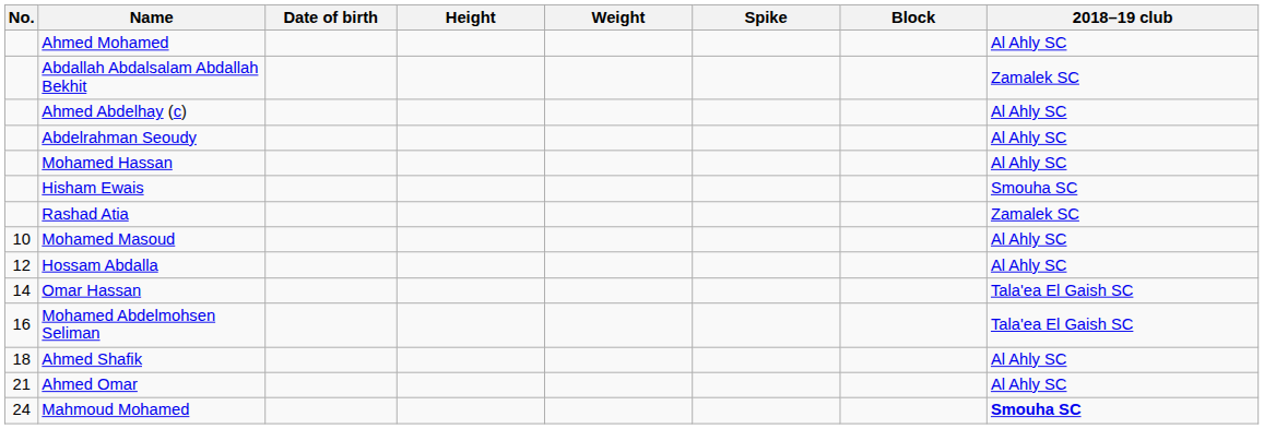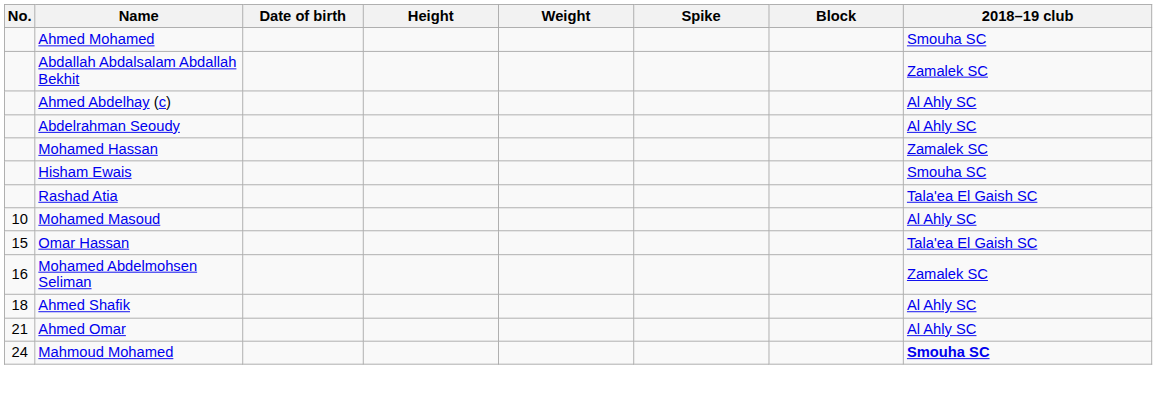Ahmed Mohamed | 2018–19 club: Al Ahly SC -> Smouha SC
Mohamed Hassan | 2018–19 club: Al Ahly SC -> Zamalek SC
Rashad Atia | 2018–19 club: Zamalek SC -> Tala'ea El Gaish SC
- row: 12 | Hossam Abdalla | Al Ahly SC
Omar Hassan | No.: 14 -> 15
Mohamed Abdelmohsen Seliman | 2018–19 club: Tala'ea El Gaish SC -> Zamalek SC
